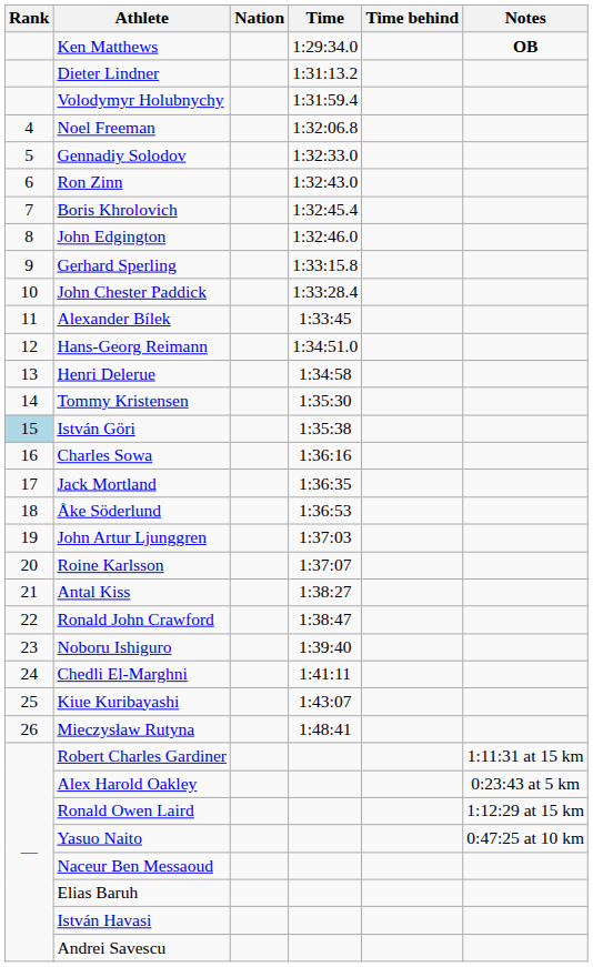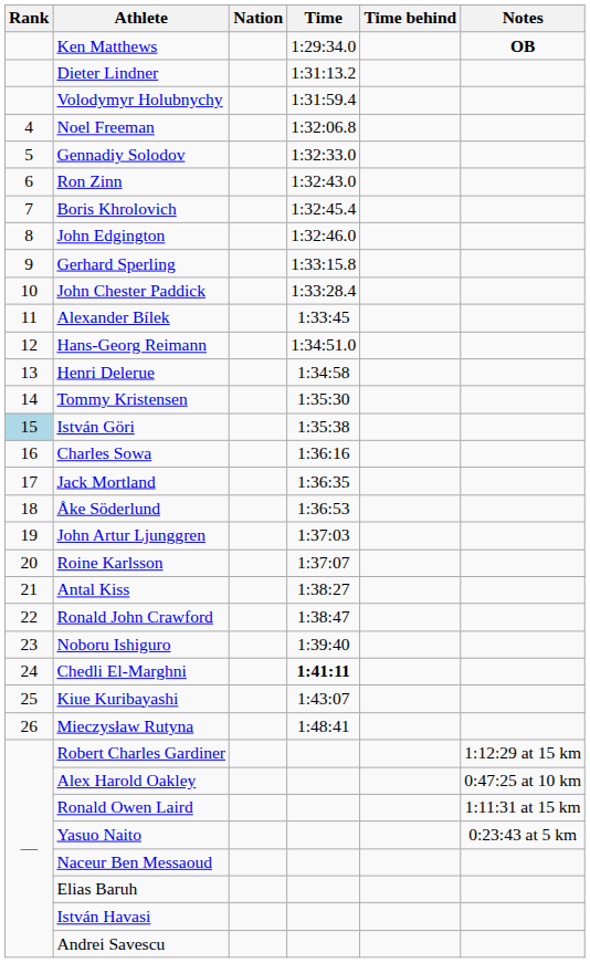Chedli El-Marghni | Time: normal -> bold
Robert Charles Gardiner | Notes: 1:11:31 at 15 km -> 1:12:29 at 15 km
Alex Harold Oakley | Notes: 0:23:43 at 5 km -> 0:47:25 at 10 km
Ronald Owen Laird | Notes: 1:12:29 at 15 km -> 1:11:31 at 15 km
Yasuo Naito | Notes: 0:47:25 at 10 km -> 0:23:43 at 5 km
